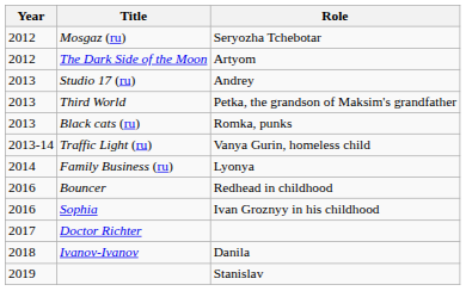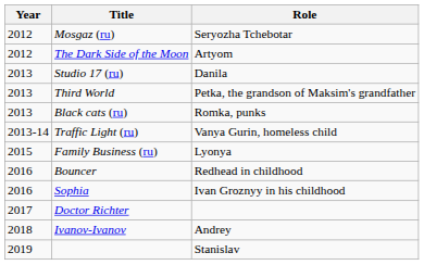Studio 17 (ru) | Role: Andrey -> Danila
Family Business (ru) | Year: 2014 -> 2015
Ivanov-Ivanov | Role: Danila -> Andrey
